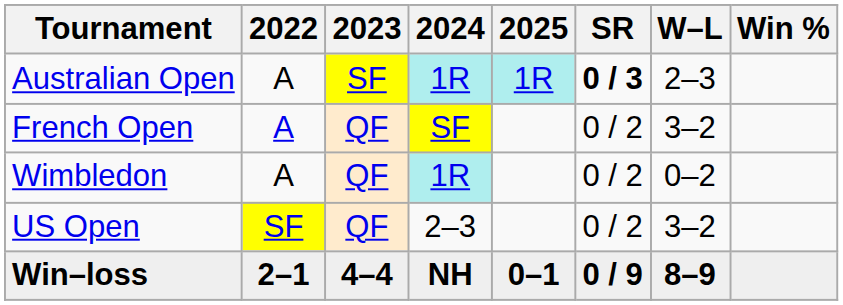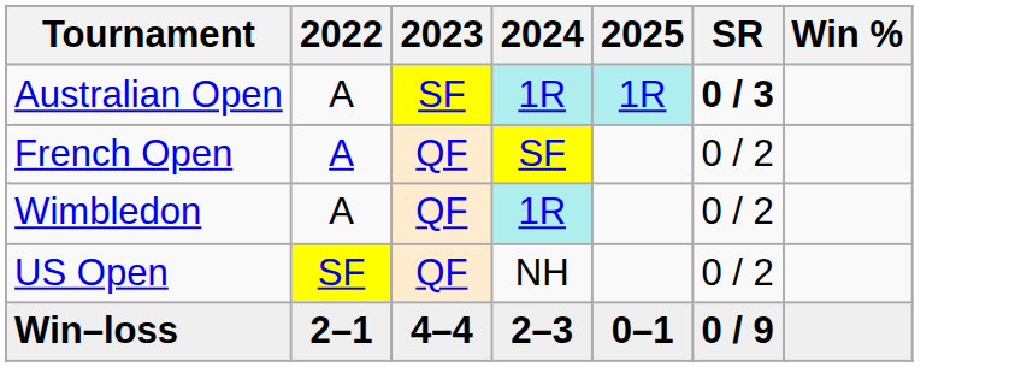- column: W–L | 2–3 | 3–2 | 0–2 | 3–2 | 8–9
US Open | 2024: 2–3 -> NH
Win–loss | 2024: NH -> 2–3
